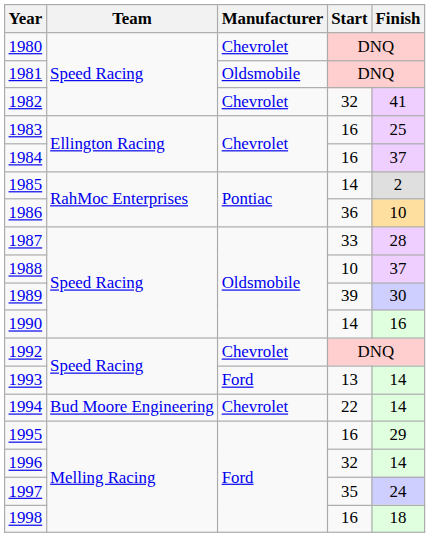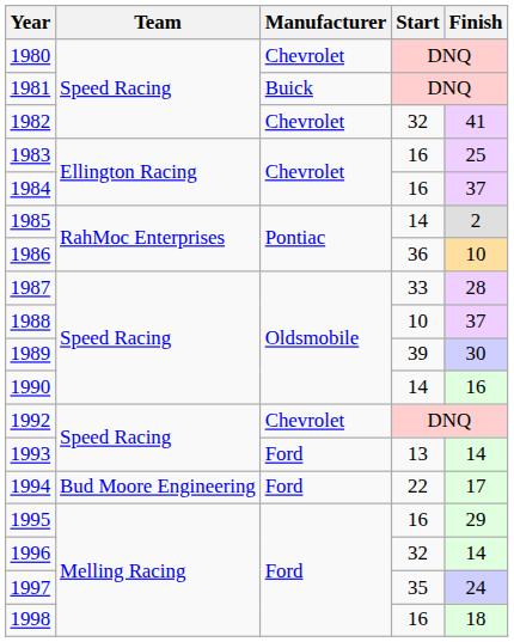1981 | Manufacturer: Oldsmobile -> Buick
1994 | Manufacturer: Chevrolet -> Ford
1994 | Finish: 14 -> 17
